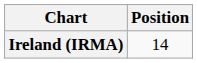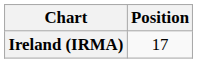Ireland (IRMA) | Position: 14 -> 17
